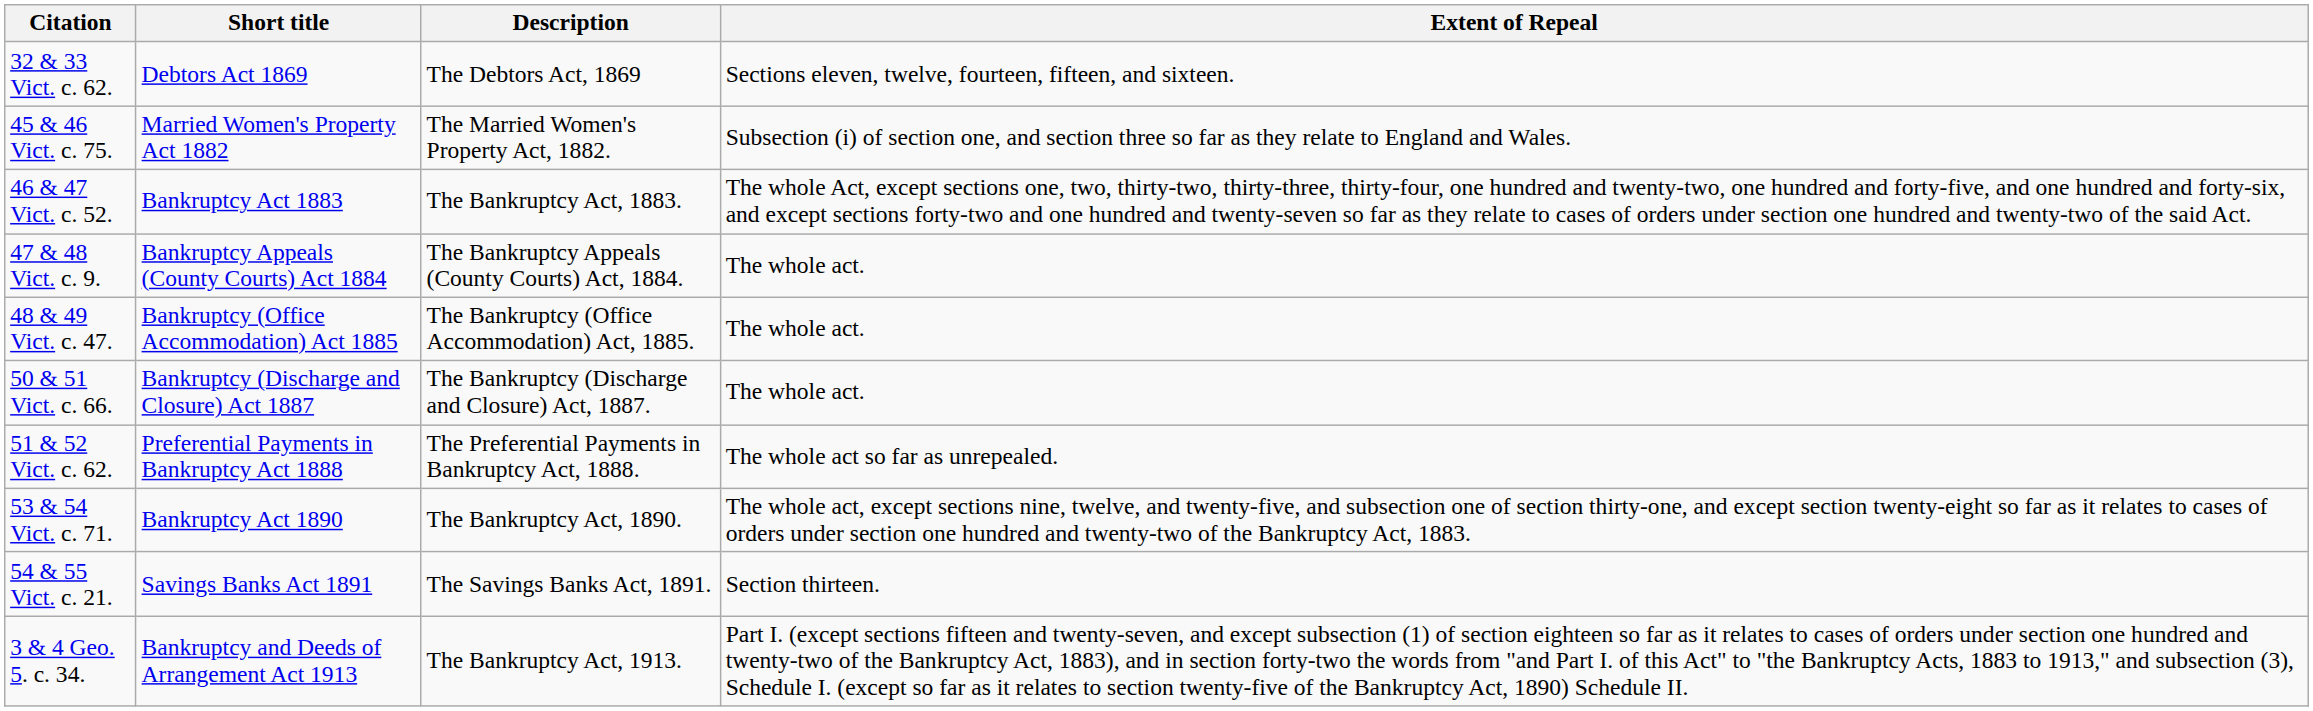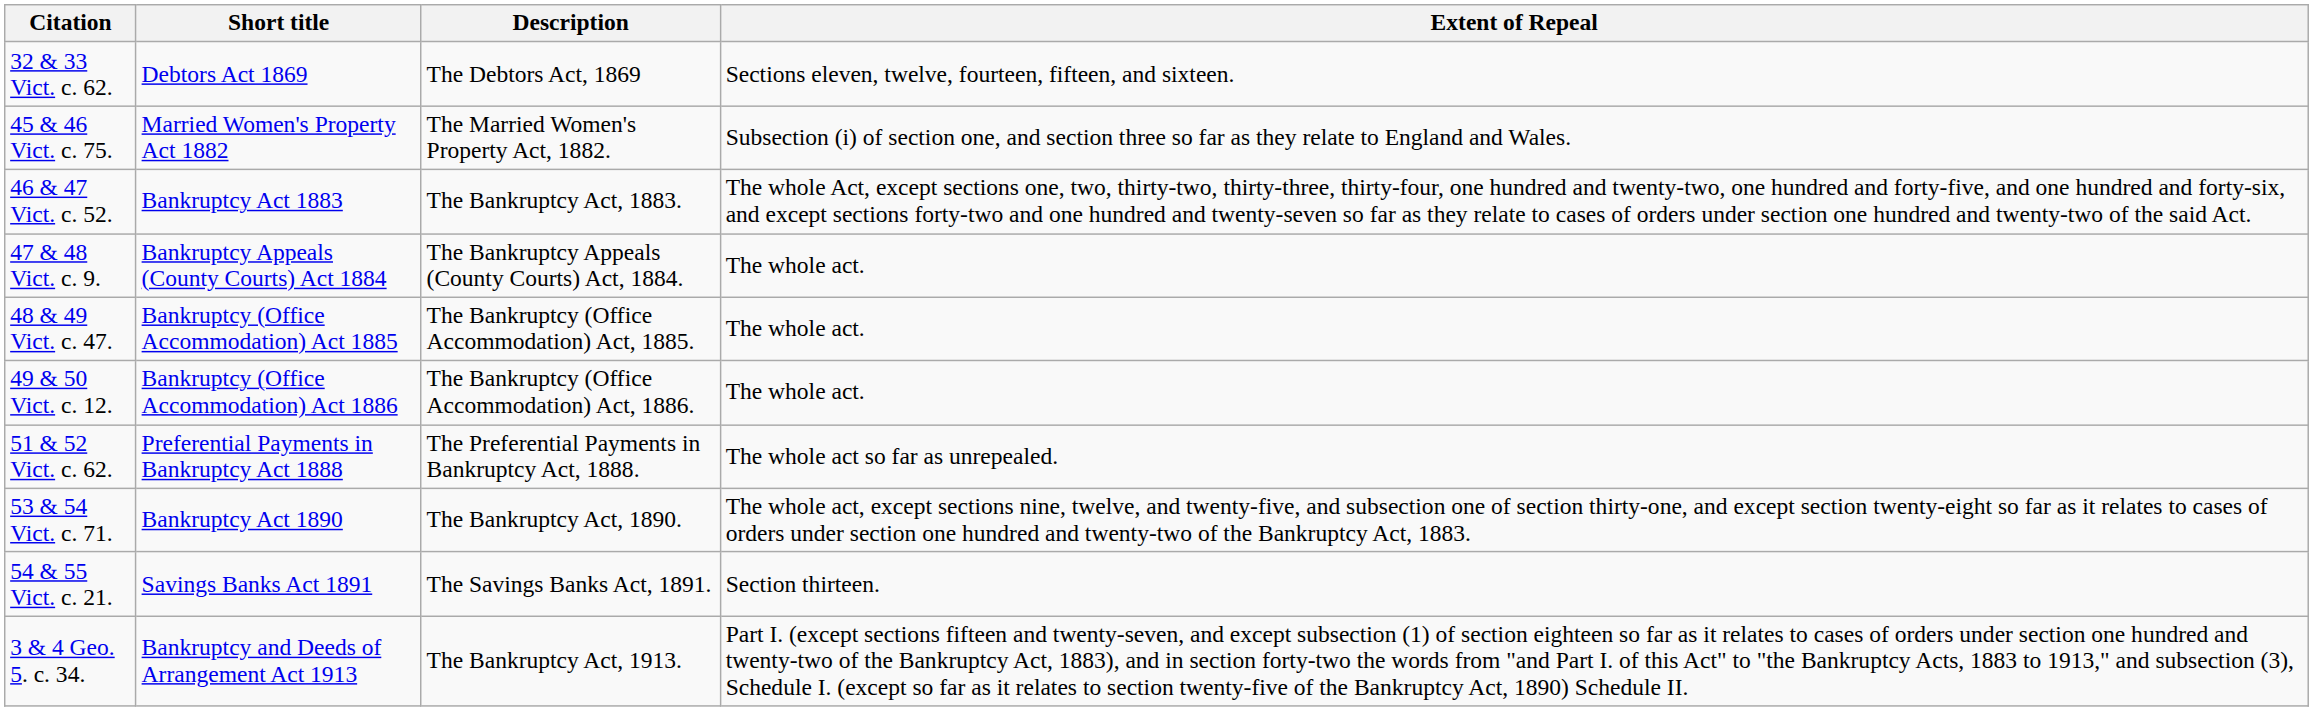+ row: 49 & 50 Vict. c. 12. | Bankruptcy (Office Accommodation) Act 1886 | The Bankruptcy (Office Accommodation) Act, 1886. | The whole act.
- row: 50 & 51 Vict. c. 66. | Bankruptcy (Discharge and Closure) Act 1887 | The Bankruptcy (Discharge and Closure) Act, 1887. | The whole act.
